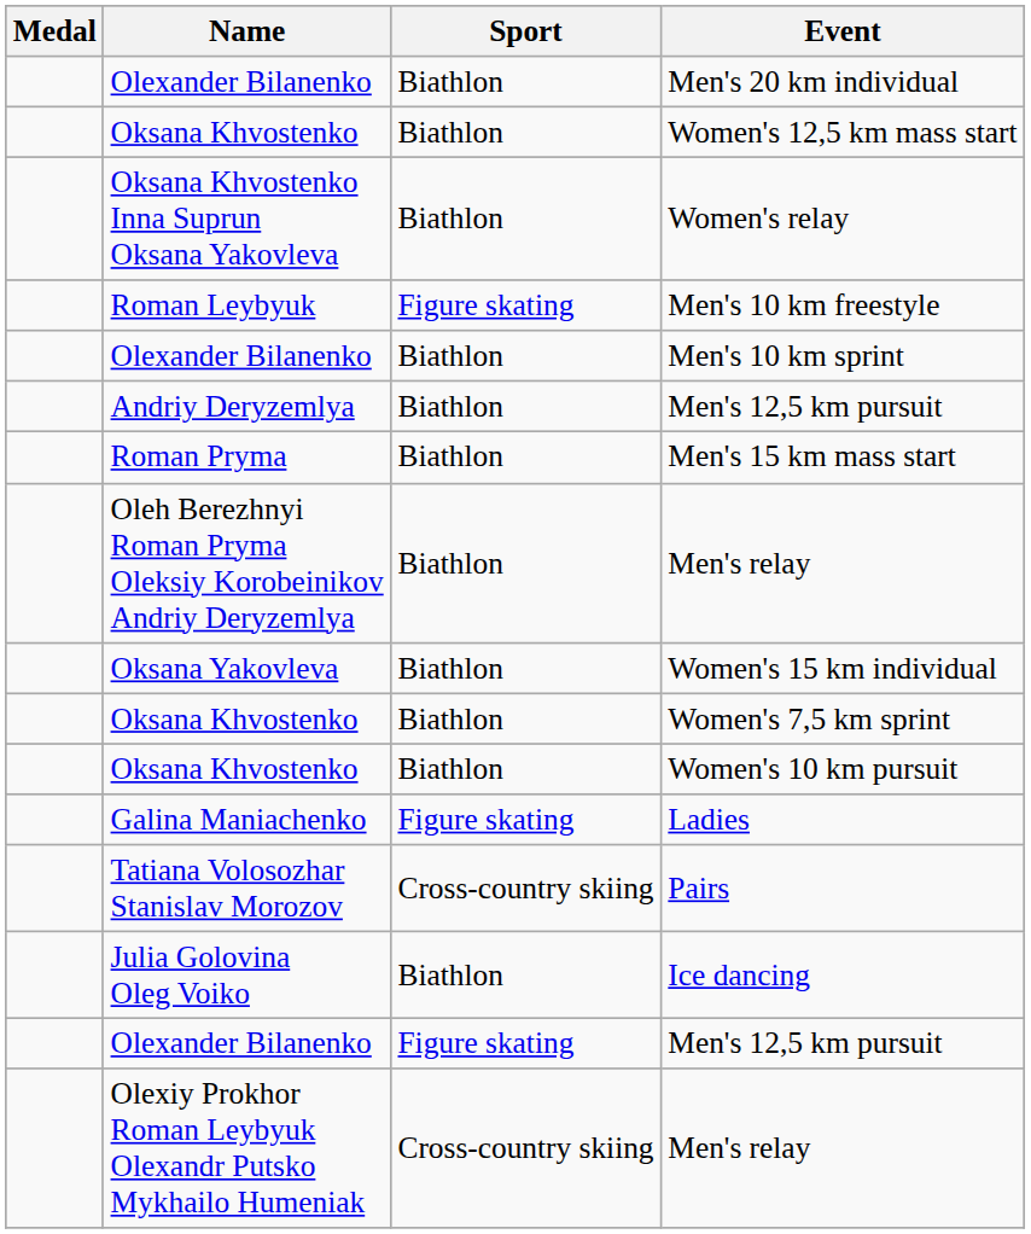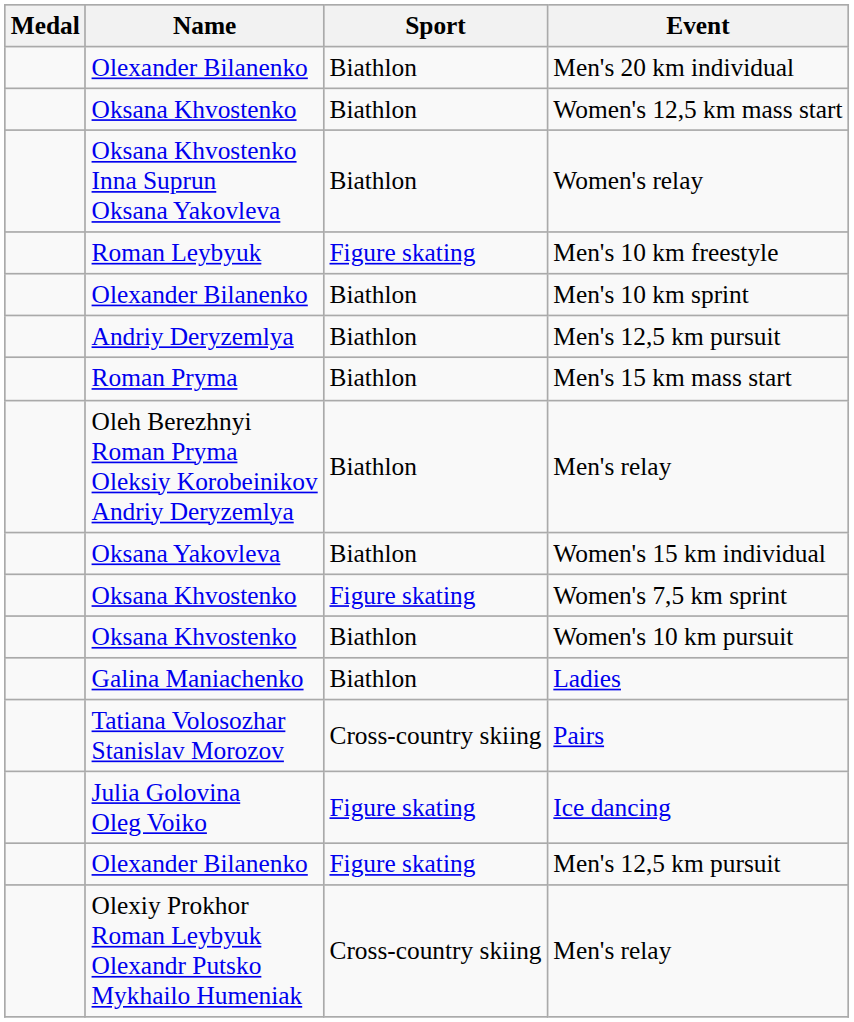Women's 7,5 km sprint | Sport: Biathlon -> Figure skating
Ladies | Sport: Figure skating -> Biathlon
Ice dancing | Sport: Biathlon -> Figure skating
